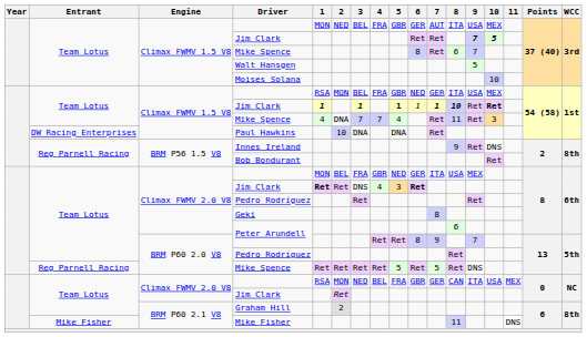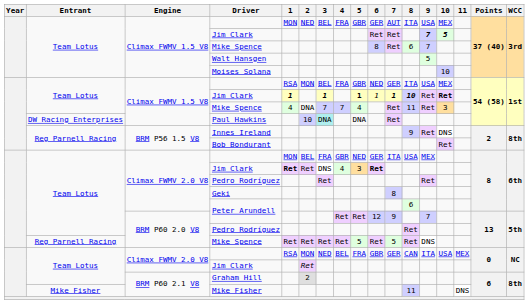Paul Hawkins | 3: no background -> paleturquoise background
BRM P60 2.0 V8 / Peter Arundell | 6: 8 -> 12
